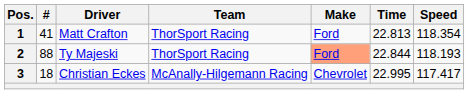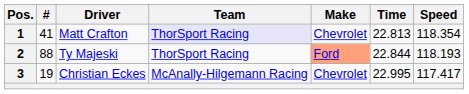1 | Team: no background -> lavender background
1 | Make: Ford -> Chevrolet
3 | #: 18 -> 19
